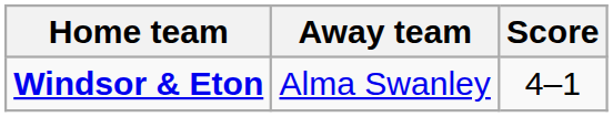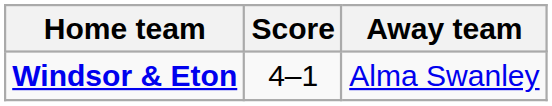columns swapped: Score <-> Away team
